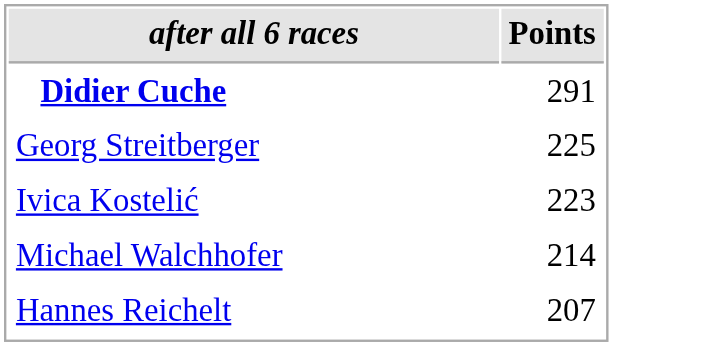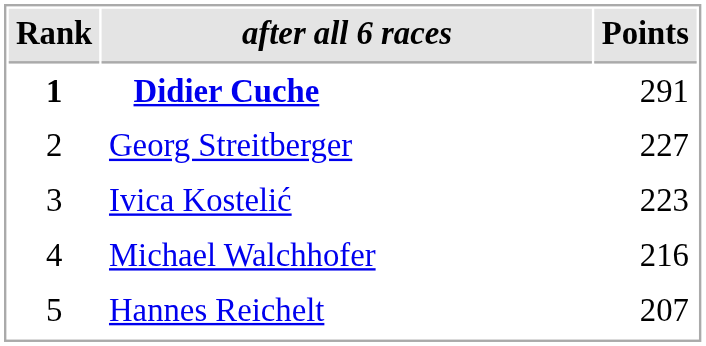+ column: Rank | 1 | 2 | 3 | 4 | 5
Georg Streitberger | Points: 225 -> 227
Michael Walchhofer | Points: 214 -> 216
